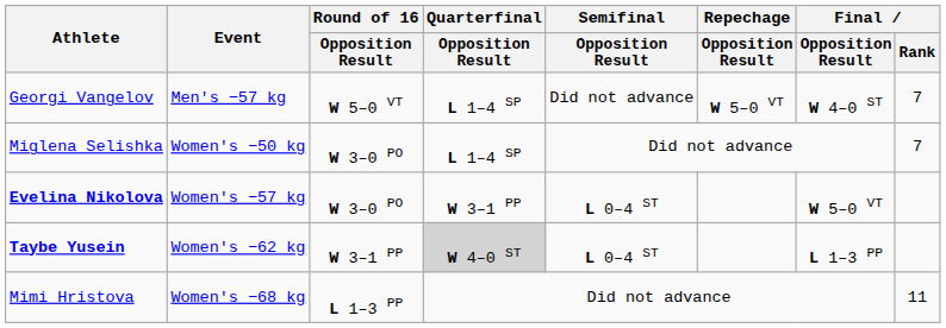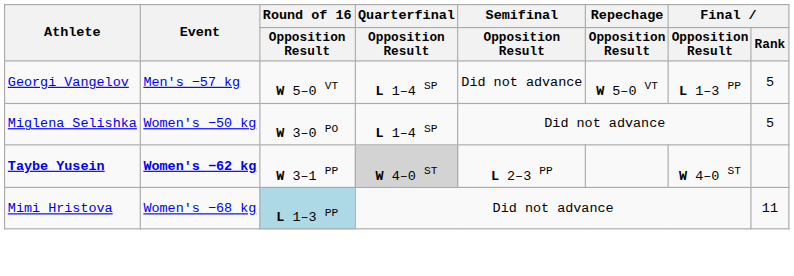Georgi Vangelov | Final / Opposition Result: W 4–0 ST -> L 1–3 PP
Georgi Vangelov | Final / Rank: 7 -> 5
Miglena Selishka | Final / Rank: 7 -> 5
- row: Evelina Nikolova | Women's −57 kg | W 3–0 PO | W 3–1 PP | L 0–4 ST | W 5–0 VT
Taybe Yusein | Event: normal -> bold
Taybe Yusein | Semifinal / Opposition Result: L 0–4 ST -> L 2–3 PP
Taybe Yusein | Final / Opposition Result: L 1–3 PP -> W 4–0 ST
Mimi Hristova | Round of 16 / Opposition Result: no background -> lightblue background
